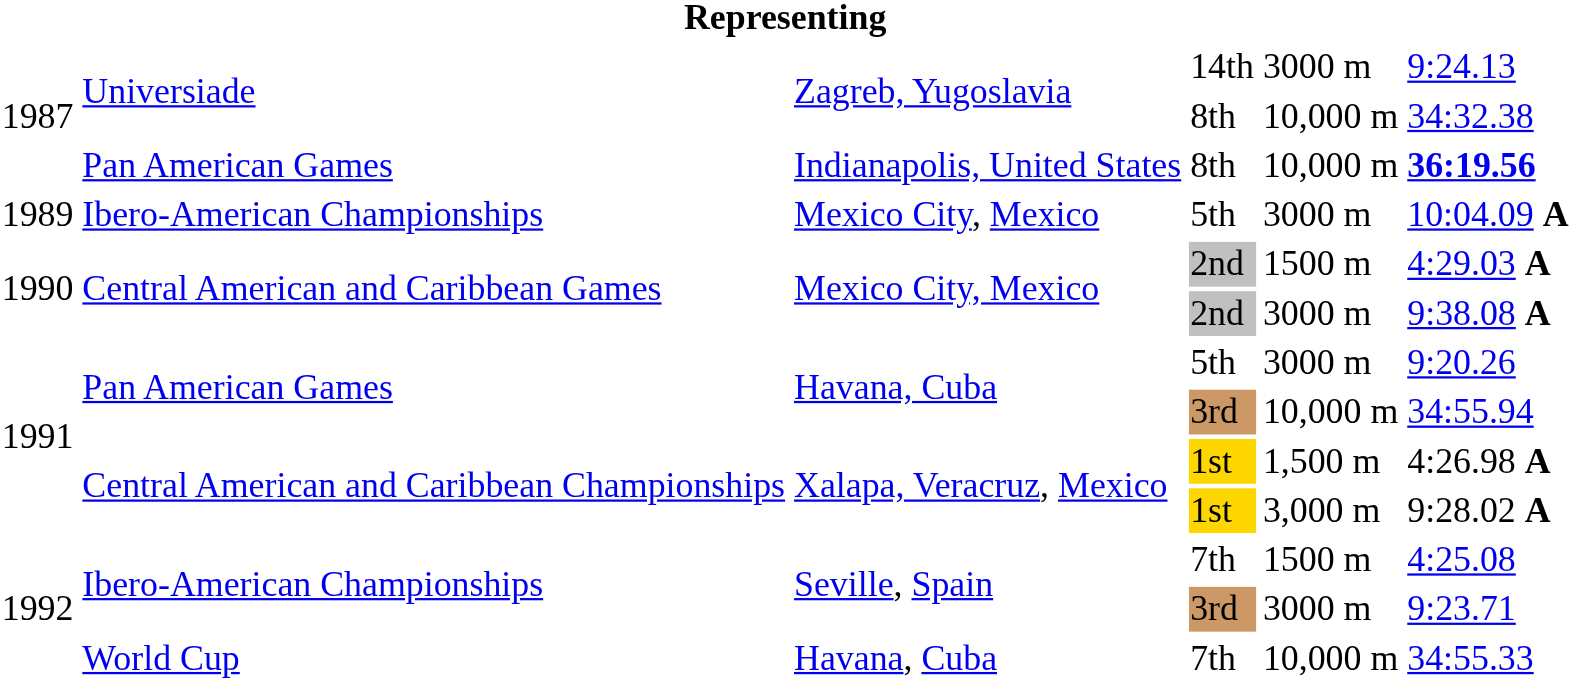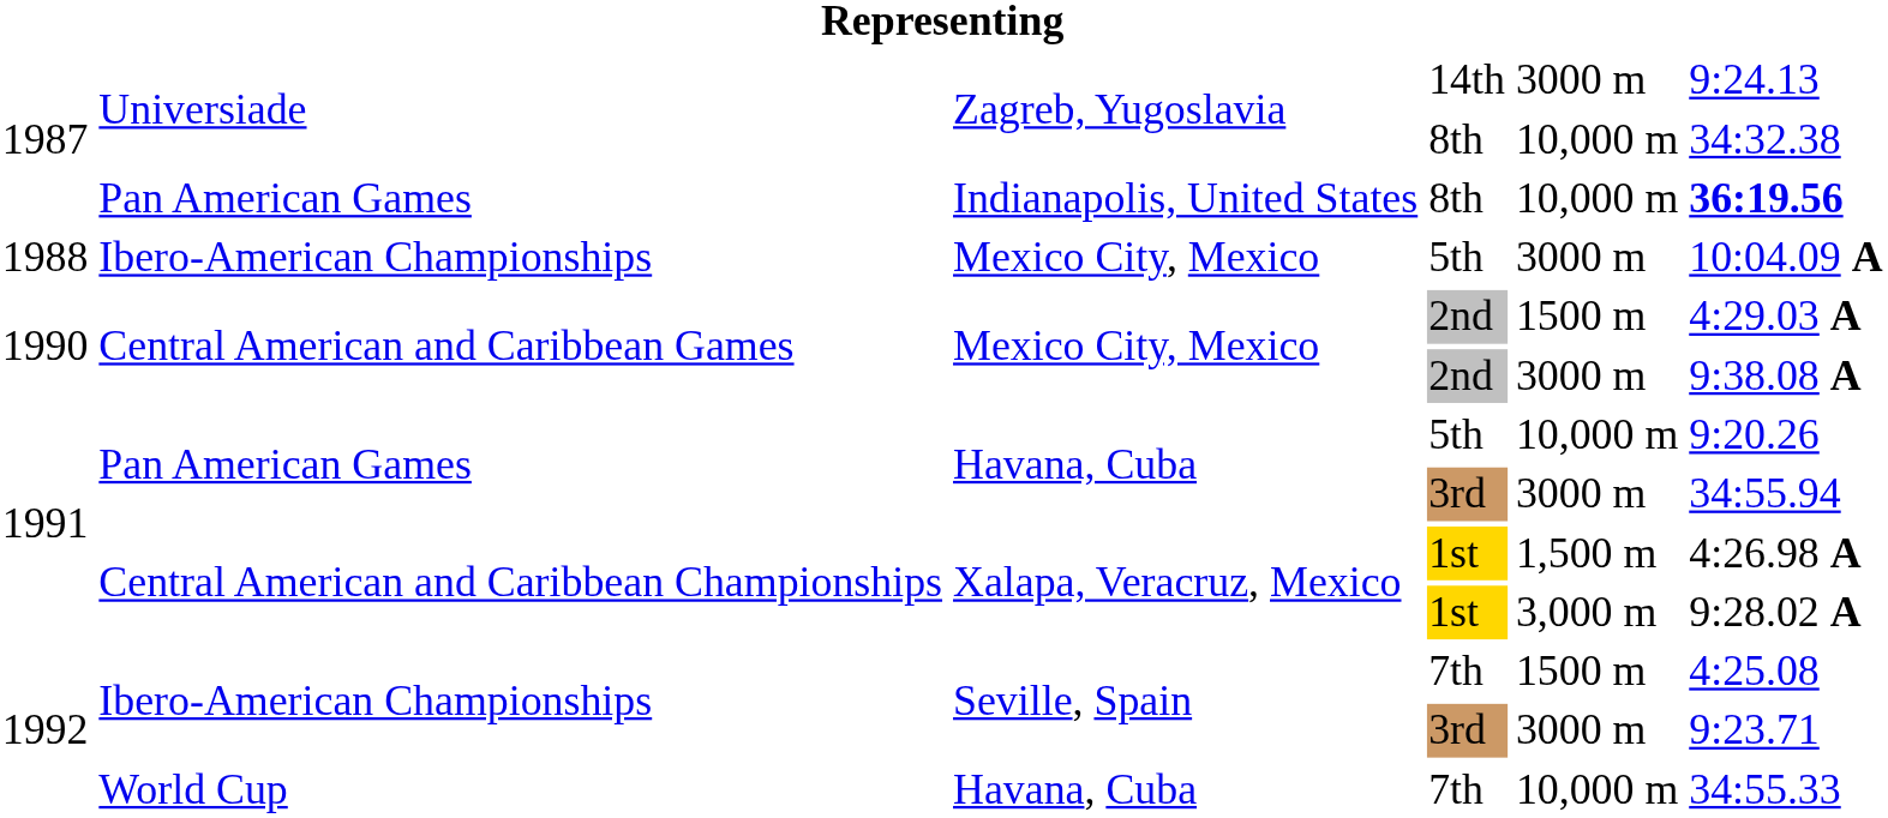Ibero-American Championships / 5th | column 1: 1989 -> 1988
Pan American Games / 5th | column 5: 3000 m -> 10,000 m
Pan American Games / 3rd | column 5: 10,000 m -> 3000 m
